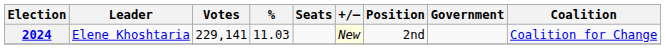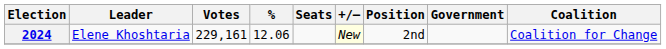2024 | Votes: 229,141 -> 229,161
2024 | %: 11.03 -> 12.06
